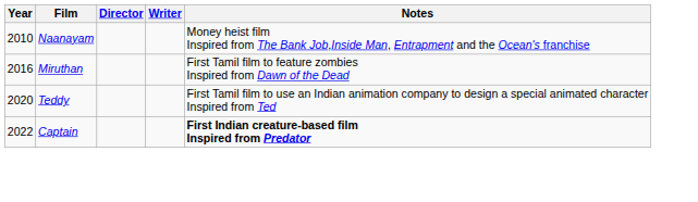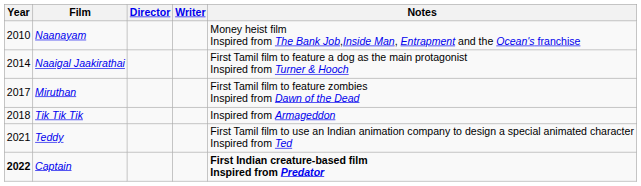+ row: 2014 | Naaigal Jaakirathai | First Tamil film to feature a dog as the main protagonist Inspired from Turner & Hooch
Miruthan | Year: 2016 -> 2017
+ row: 2018 | Tik Tik Tik | Inspired from Armageddon
Teddy | Year: 2020 -> 2021
Captain | Year: normal -> bold
